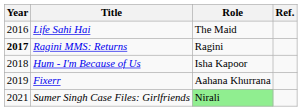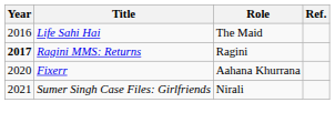- row: 2018 | Hum - I'm Because of Us | Isha Kapoor
Fixerr | Year: 2019 -> 2020
Sumer Singh Case Files: Girlfriends | Role: lightgreen background -> no background
